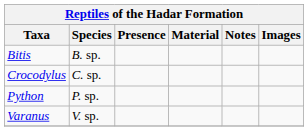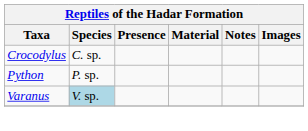- row: Bitis | B. sp.
Varanus | Species: no background -> lightblue background
